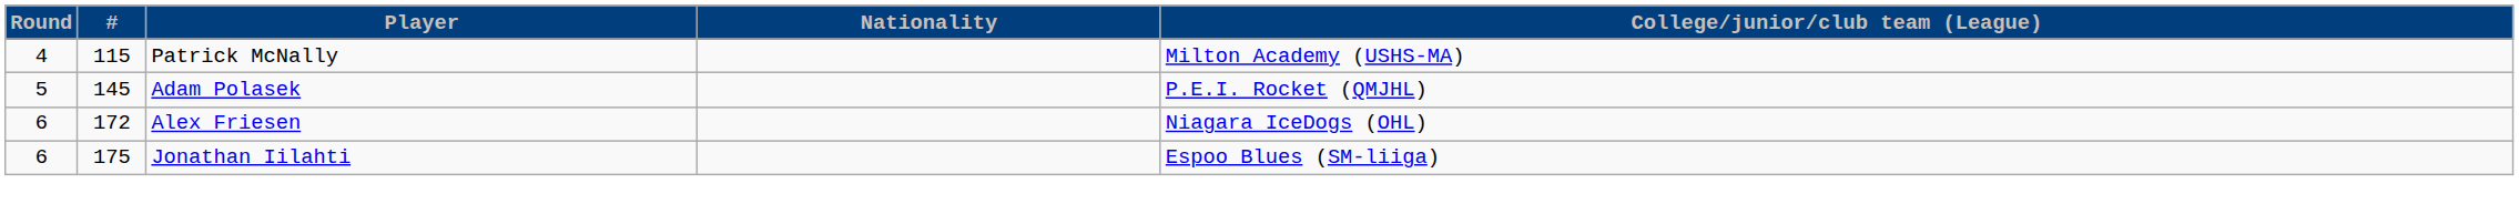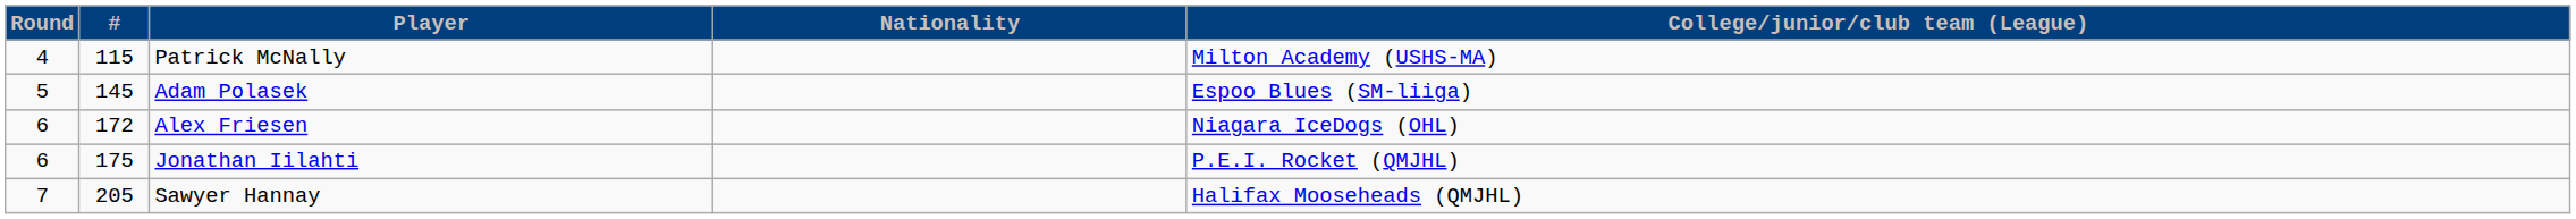Adam Polasek | College/junior/club team (League): P.E.I. Rocket (QMJHL) -> Espoo Blues (SM-liiga)
Jonathan Iilahti | College/junior/club team (League): Espoo Blues (SM-liiga) -> P.E.I. Rocket (QMJHL)
+ row: 7 | 205 | Sawyer Hannay | Halifax Mooseheads (QMJHL)
